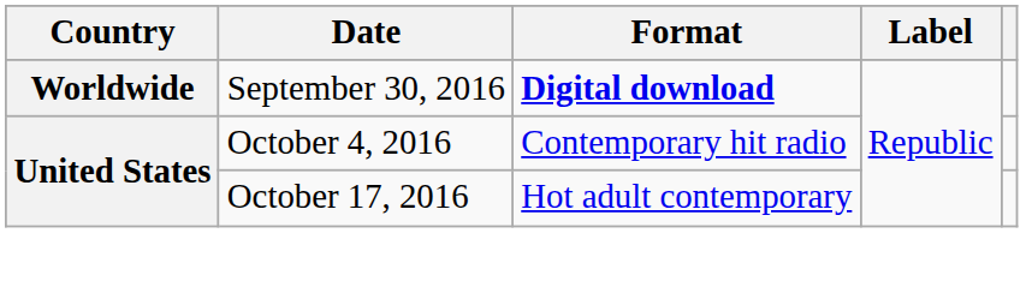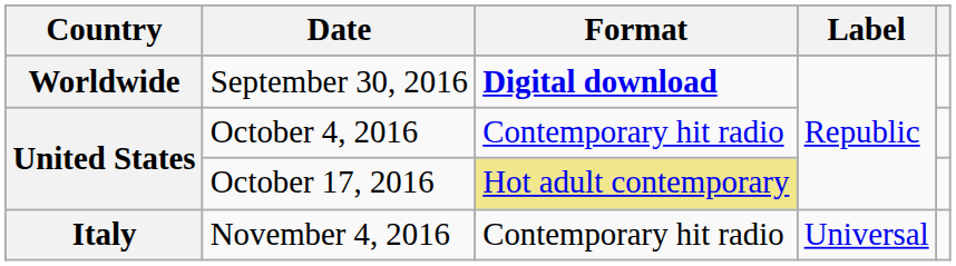October 17, 2016 | Format: no background -> khaki background
+ row: Italy | November 4, 2016 | Contemporary hit radio | Universal
